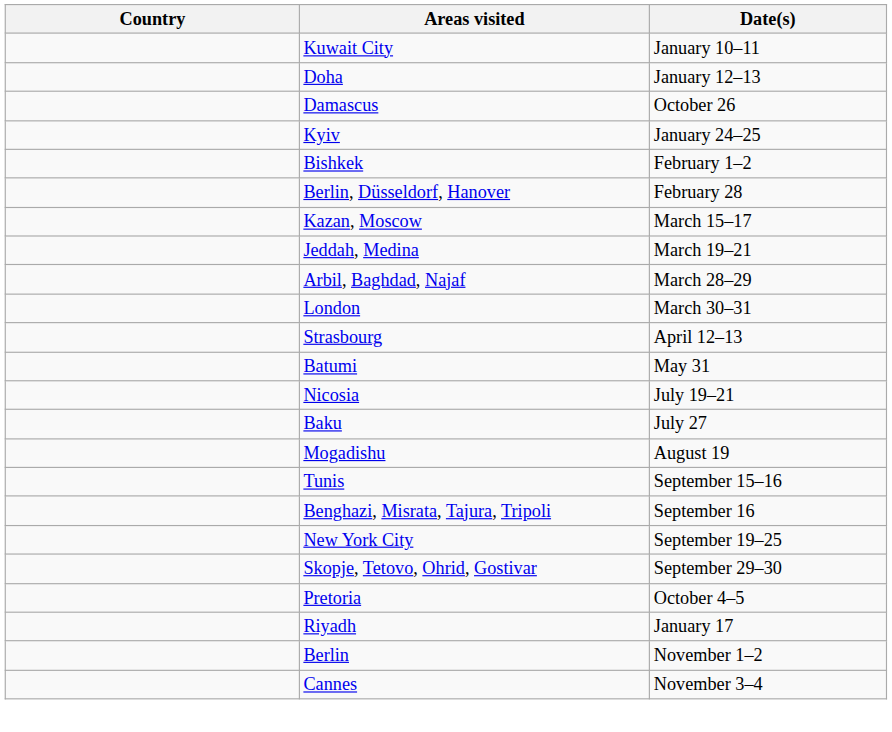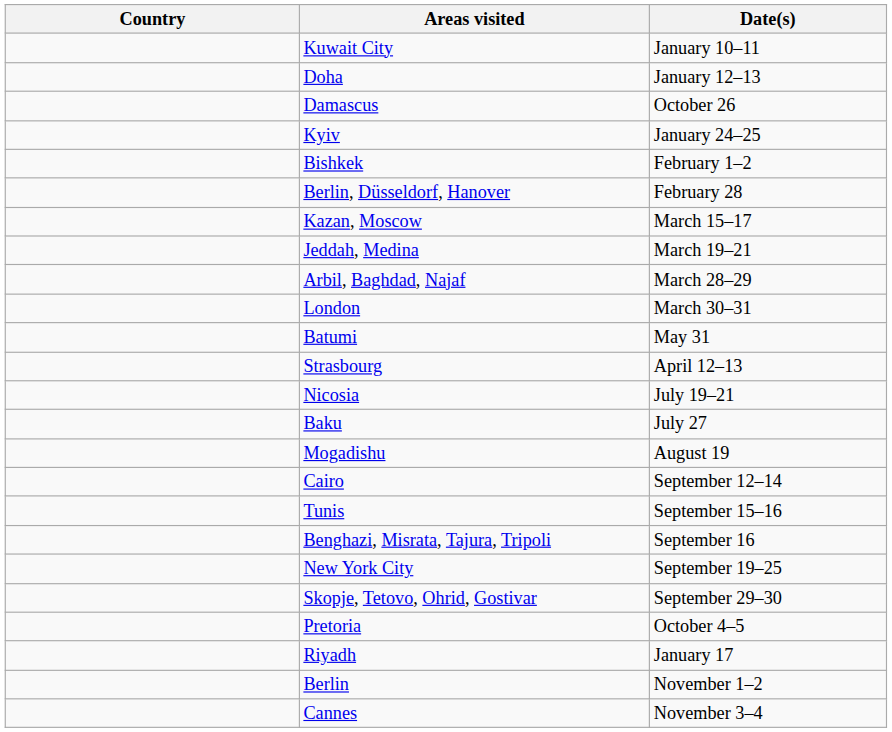rows swapped: Strasbourg <-> Batumi
+ row: Cairo | September 12–14
